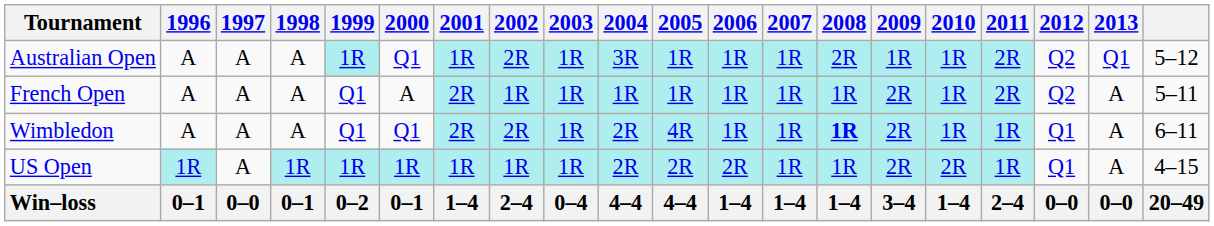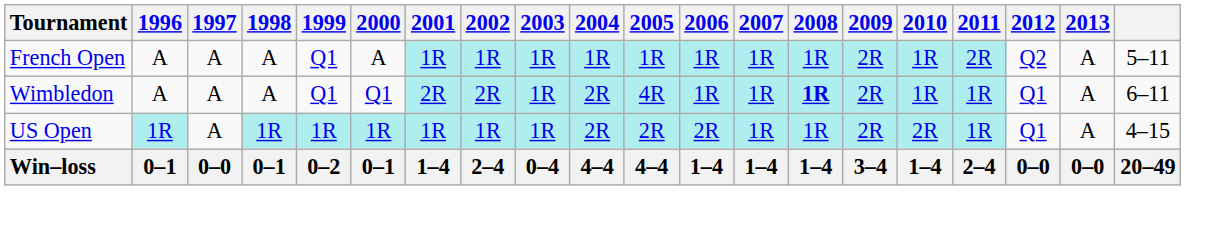- row: Australian Open | A | A | A | 1R | Q1 | 1R | 2R | 1R | 3R | 1R | 1R | 1R | 2R | 1R | 1R | 2R | Q2 | Q1 | 5–12
French Open | 2001: 2R -> 1R
